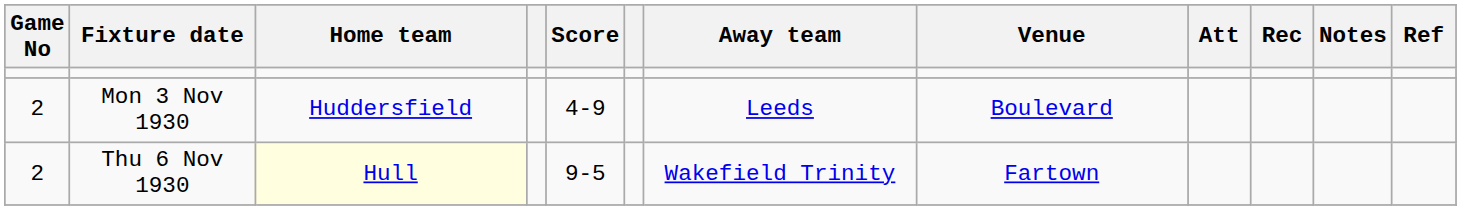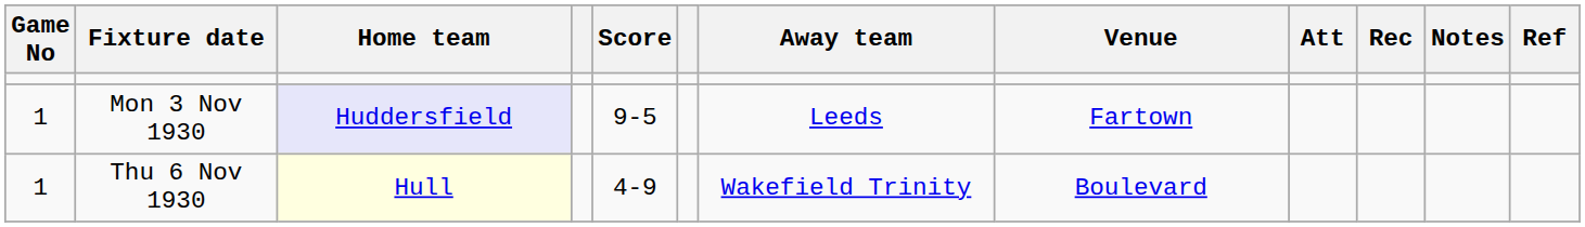Mon 3 Nov 1930 | Game No: 2 -> 1
Mon 3 Nov 1930 | Home team: no background -> lavender background
Mon 3 Nov 1930 | Score: 4-9 -> 9-5
Mon 3 Nov 1930 | Venue: Boulevard -> Fartown
Thu 6 Nov 1930 | Game No: 2 -> 1
Thu 6 Nov 1930 | Score: 9-5 -> 4-9
Thu 6 Nov 1930 | Venue: Fartown -> Boulevard
